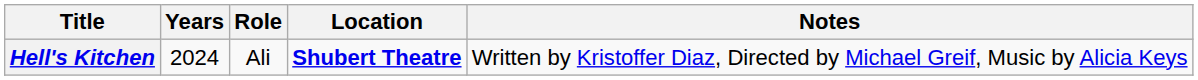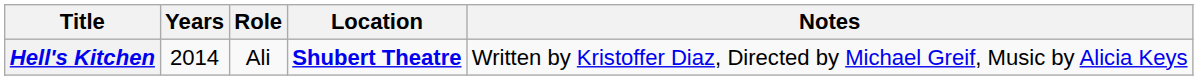Hell's Kitchen | Years: 2024 -> 2014
